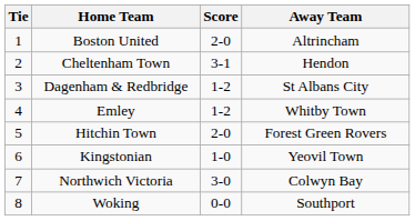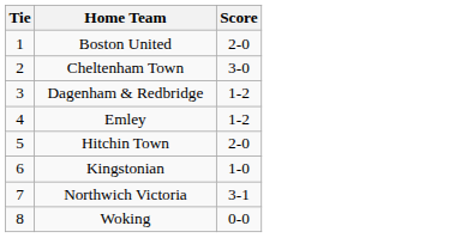- column: Away Team | Altrincham | Hendon | St Albans City | Whitby Town | Forest Green Rovers | Yeovil Town | Colwyn Bay | Southport
Cheltenham Town | Score: 3-1 -> 3-0
Northwich Victoria | Score: 3-0 -> 3-1
